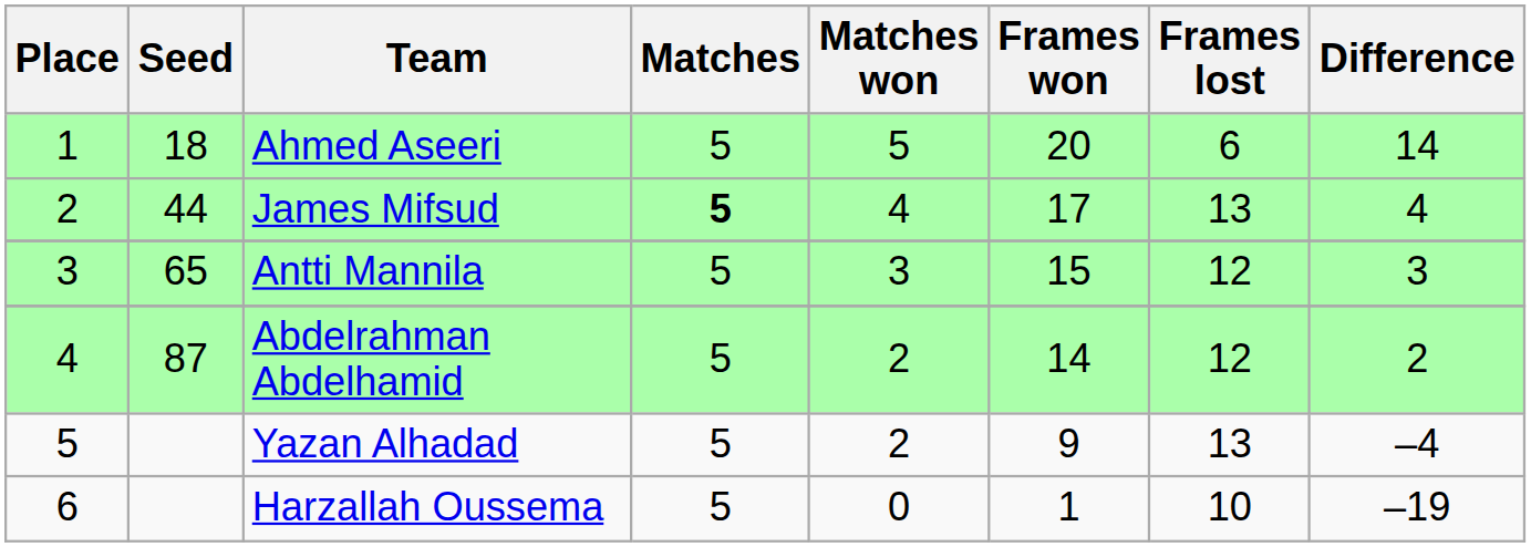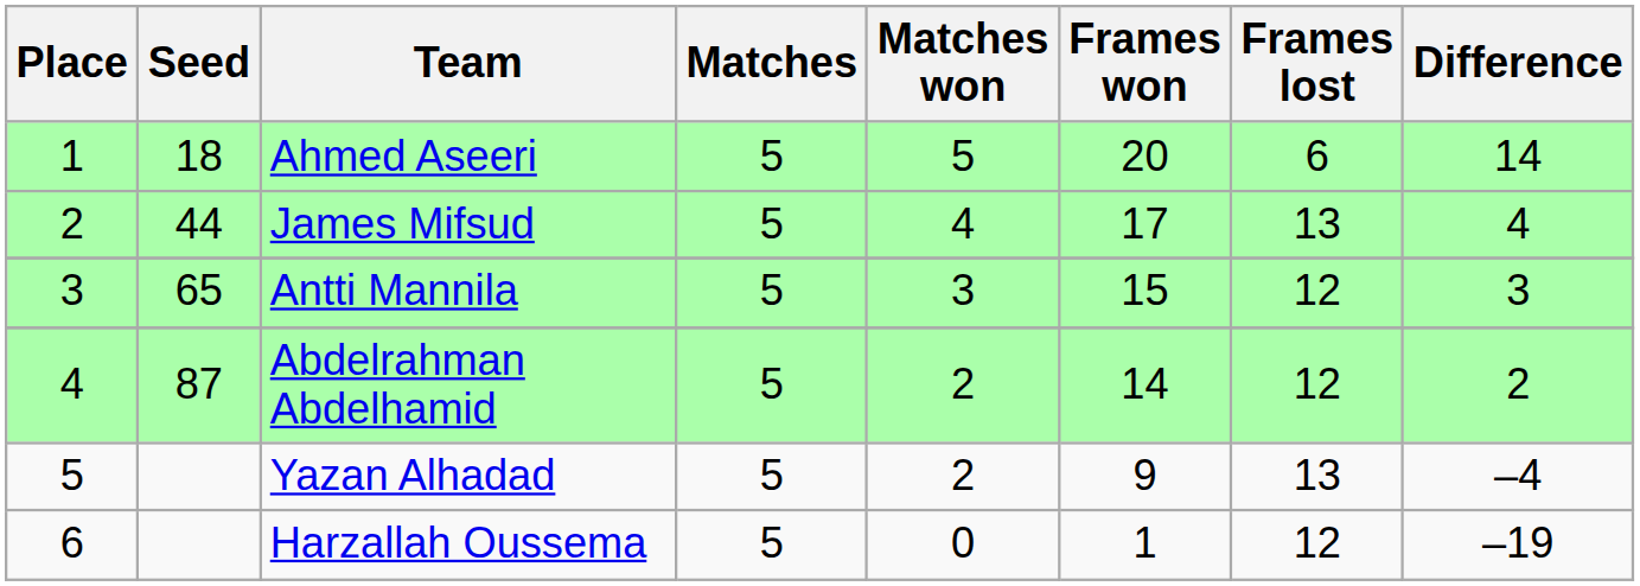James Mifsud | Matches: bold -> normal
Harzallah Oussema | Frames lost: 10 -> 12
